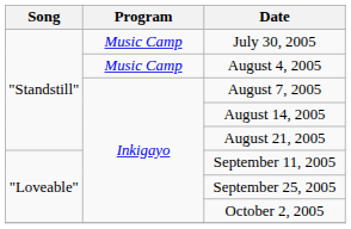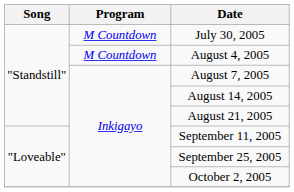July 30, 2005 | Program: Music Camp -> M Countdown
August 4, 2005 | Program: Music Camp -> M Countdown
